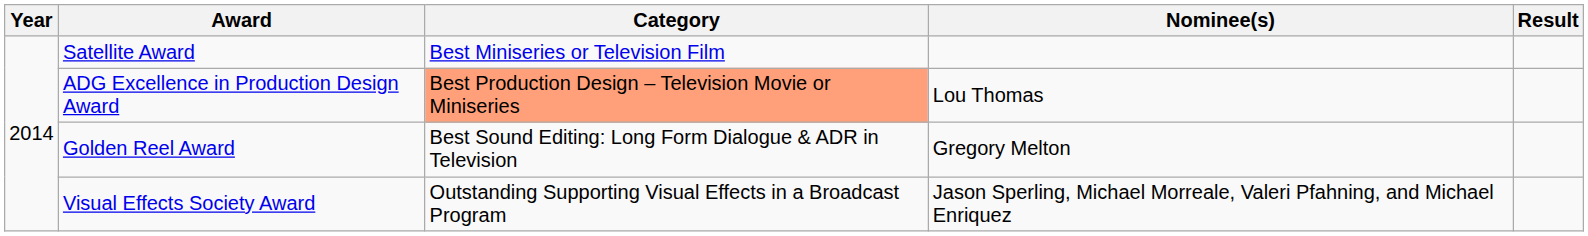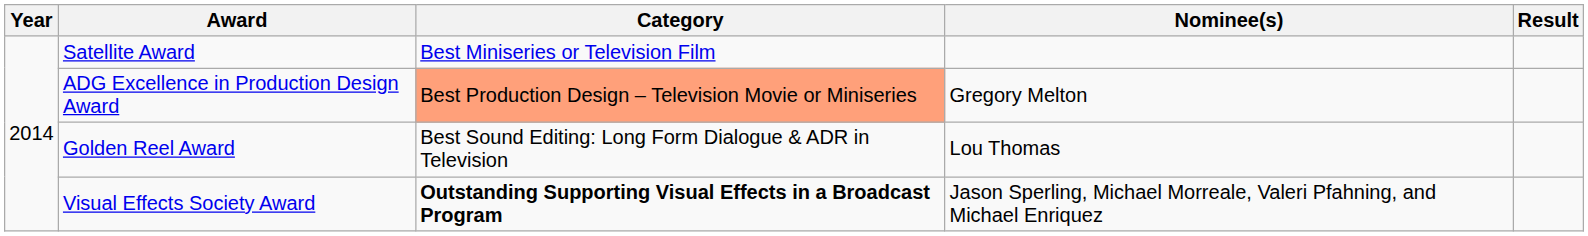ADG Excellence in Production Design Award | Nominee(s): Lou Thomas -> Gregory Melton
Golden Reel Award | Nominee(s): Gregory Melton -> Lou Thomas
Visual Effects Society Award | Category: normal -> bold
